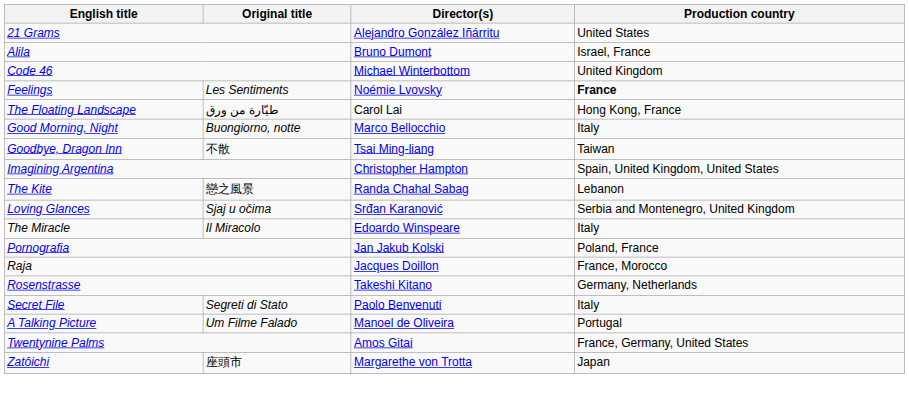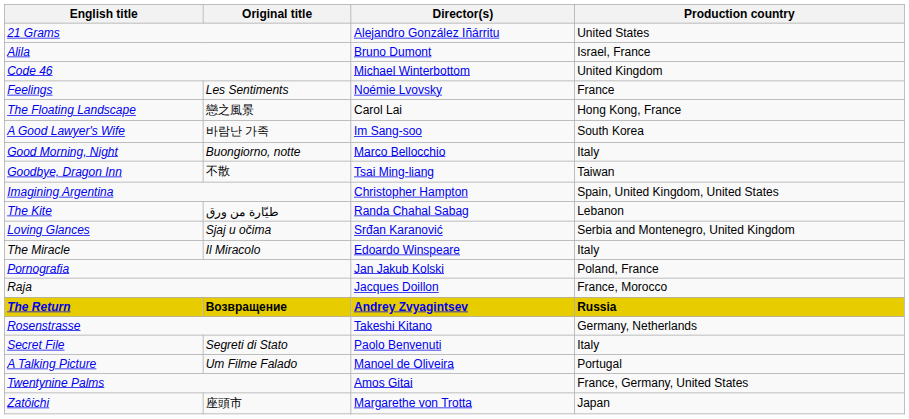Feelings | Production country: bold -> normal
The Floating Landscape | Original title: طيّارة من ورق -> 戀之風景
+ row: A Good Lawyer's Wife | 바람난 가족 | Im Sang-soo | South Korea
The Kite | Original title: 戀之風景 -> طيّارة من ورق
+ row: The Return | Возвращение | Andrey Zvyagintsev | Russia
